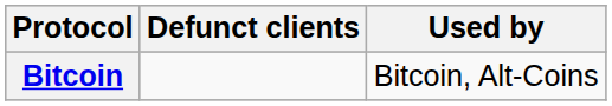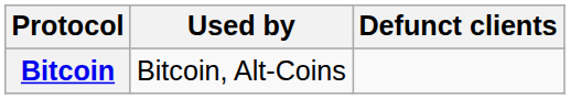columns swapped: Used by <-> Defunct clients
